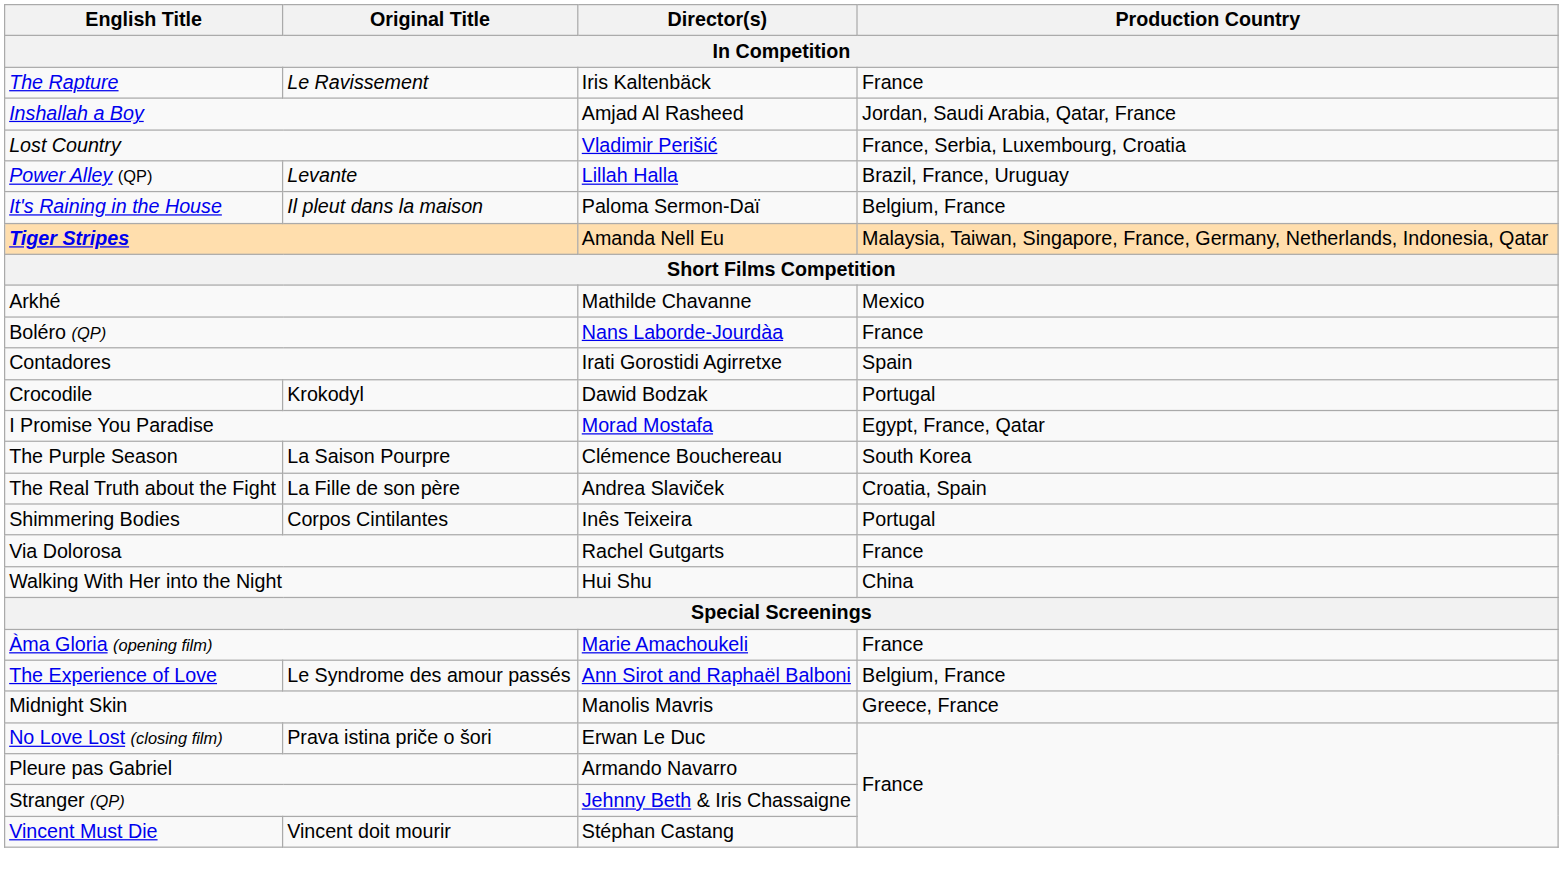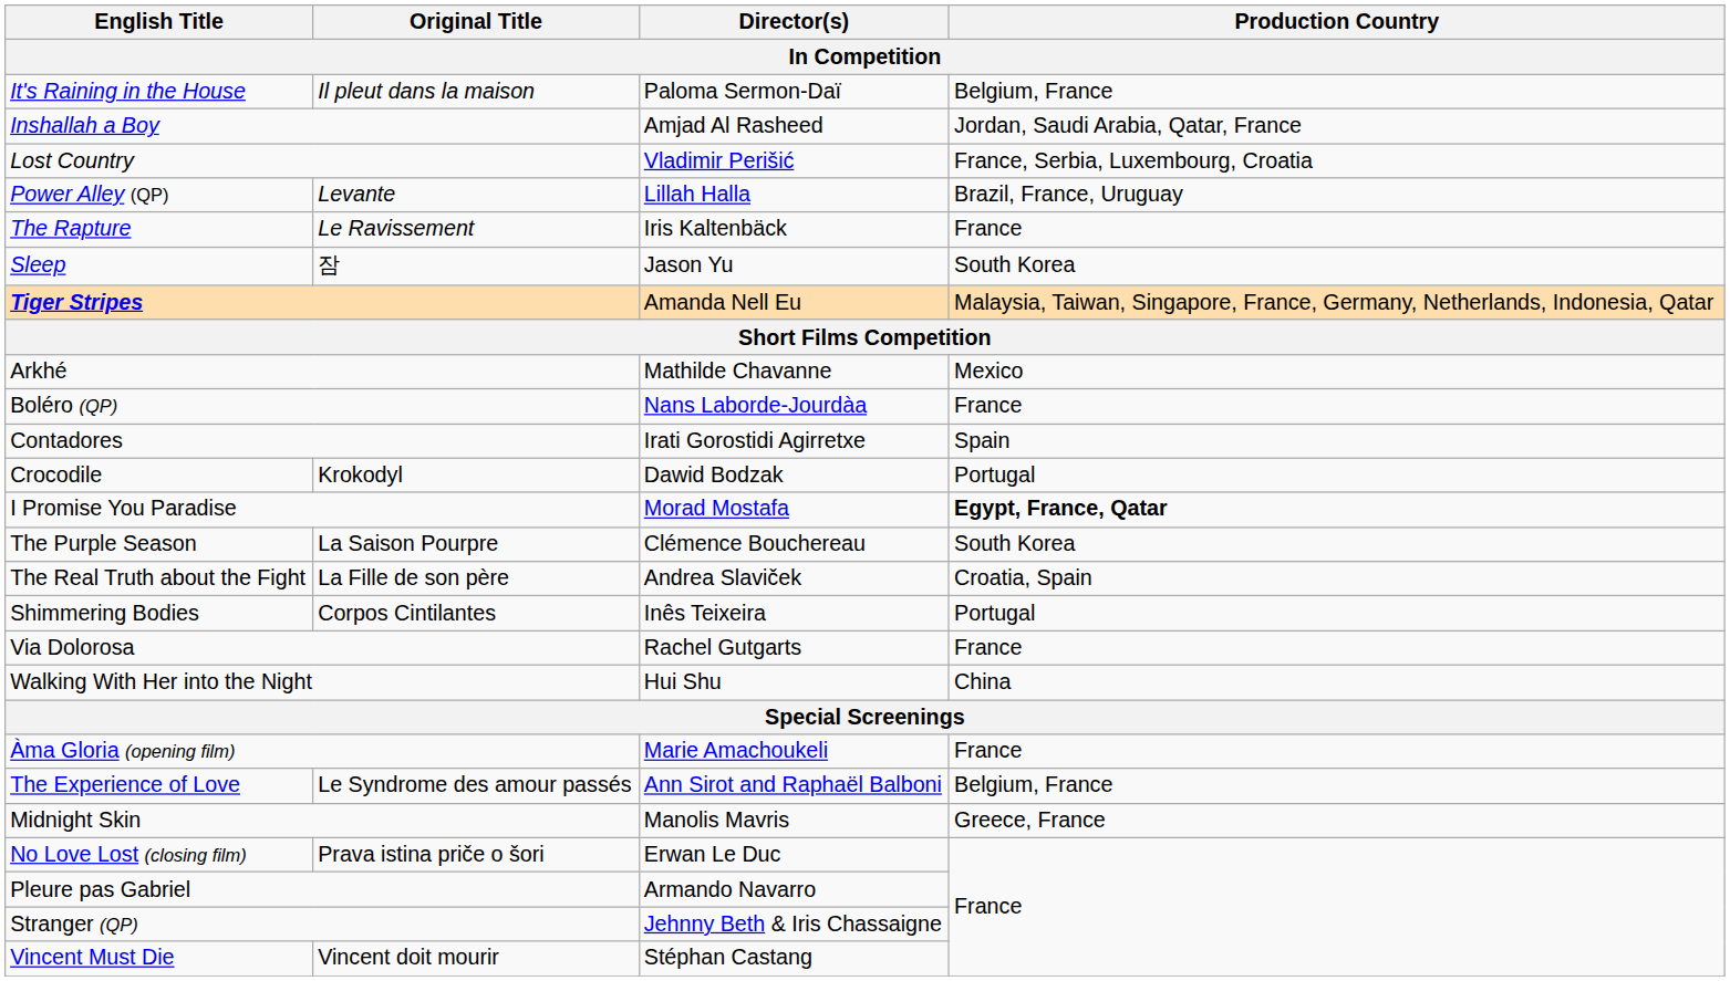rows swapped: It's Raining in the House <-> The Rapture
+ row: Sleep | 잠 | Jason Yu | South Korea
I Promise You Paradise | Production Country: normal -> bold
